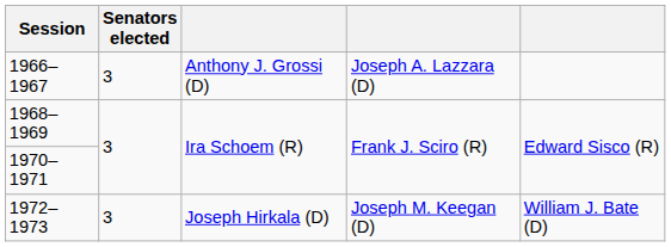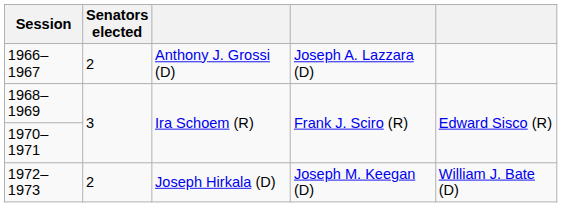1966–1967 | Senators elected: 3 -> 2
1972–1973 | Senators elected: 3 -> 2
